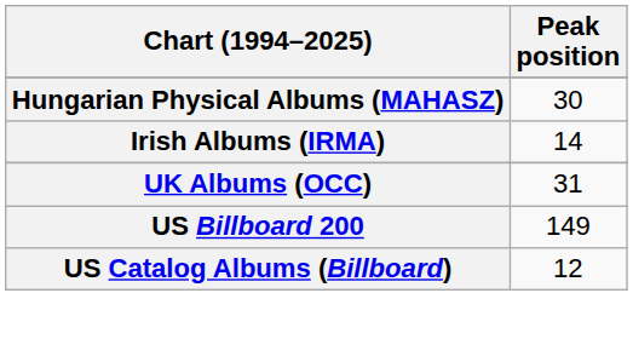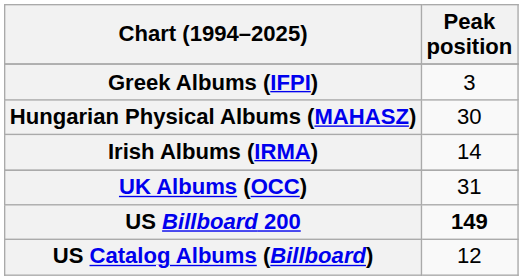+ row: Greek Albums (IFPI) | 3
US Billboard 200 | Peak position: normal -> bold
